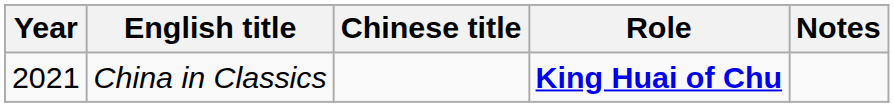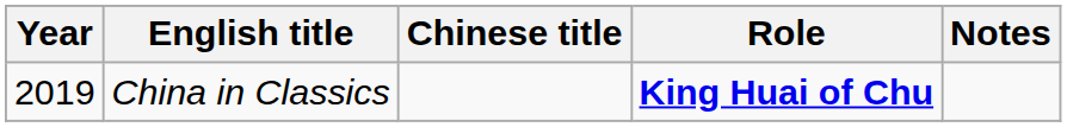China in Classics | Year: 2021 -> 2019
